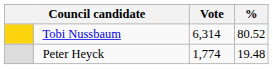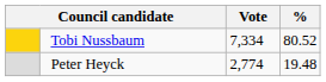Tobi Nussbaum | Vote: 6,314 -> 7,334
Peter Heyck | Vote: 1,774 -> 2,774
